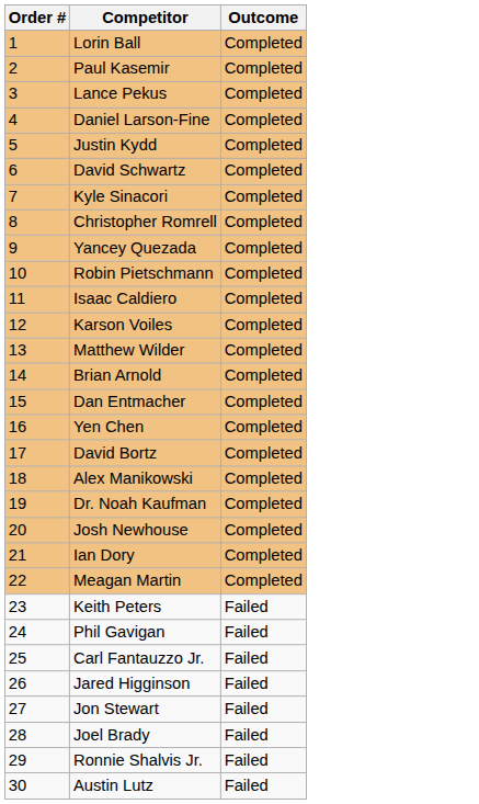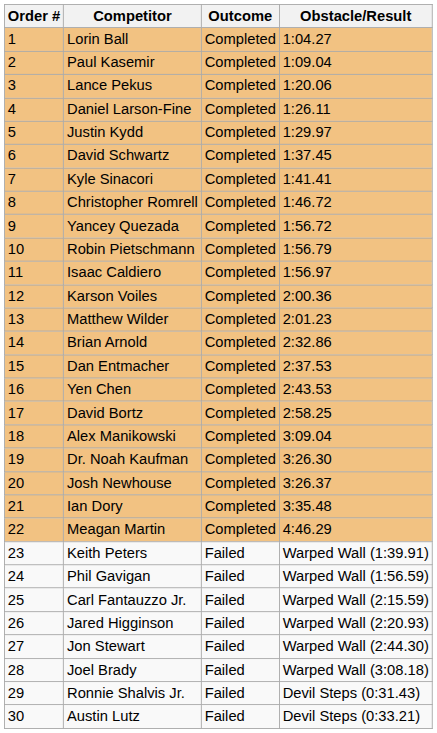+ column: Obstacle/Result | 1:04.27 | 1:09.04 | 1:20.06 | 1:26.11 | 1:29.97 | 1:37.45 | 1:41.41 | 1:46.72 | 1:56.72 | 1:56.79 | 1:56.97 | 2:00.36 | 2:01.23 | 2:32.86 | 2:37.53 | 2:43.53 | 2:58.25 | 3:09.04 | 3:26.30 | 3:26.37 | 3:35.48 | 4:46.29 | Warped Wall (1:39.91) | Warped Wall (1:56.59) | Warped Wall (2:15.59) | Warped Wall (2:20.93) | Warped Wall (2:44.30) | Warped Wall (3:08.18) | Devil Steps (0:31.43) | Devil Steps (0:33.21)
